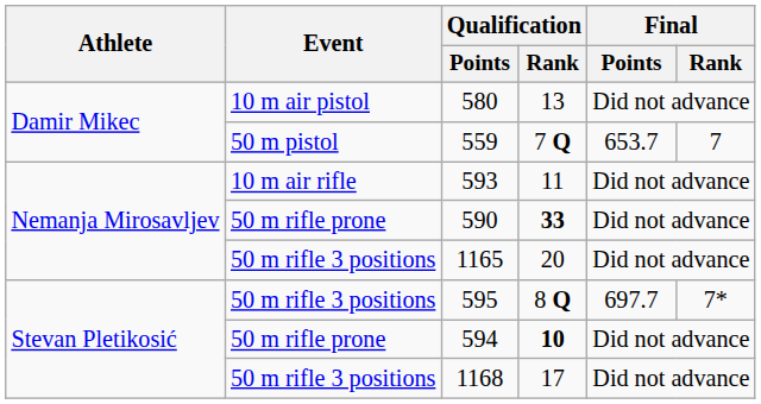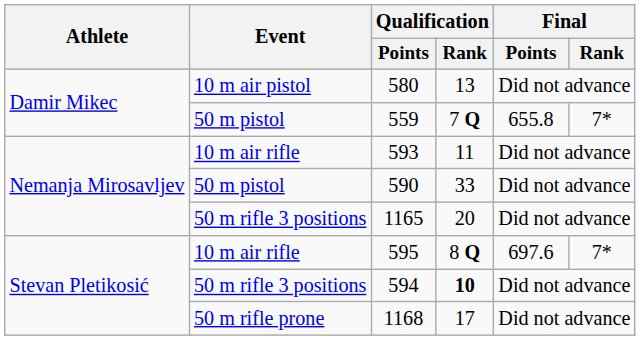559 | Final / Points: 653.7 -> 655.8
559 | Final / Rank: 7 -> 7*
590 | Event: 50 m rifle prone -> 50 m pistol
590 | Qualification / Rank: bold -> normal
595 | Event: 50 m rifle 3 positions -> 10 m air rifle
595 | Final / Points: 697.7 -> 697.6
594 | Event: 50 m rifle prone -> 50 m rifle 3 positions
1168 | Event: 50 m rifle 3 positions -> 50 m rifle prone
